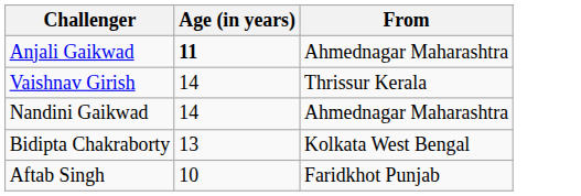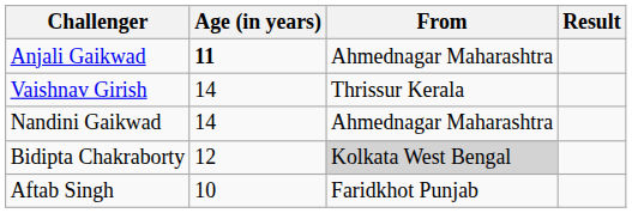+ column: Result
Bidipta Chakraborty | Age (in years): 13 -> 12
Bidipta Chakraborty | From: no background -> lightgrey background
